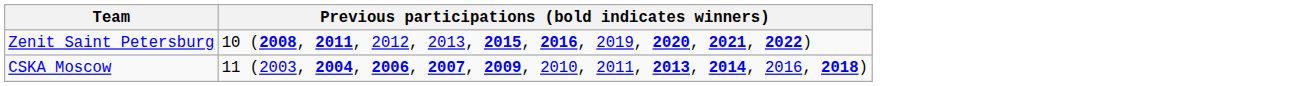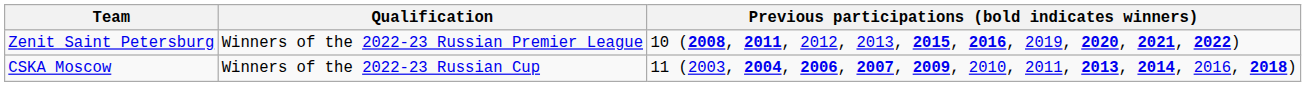+ column: Qualification | Winners of the 2022-23 Russian Premier League | Winners of the 2022-23 Russian Cup
